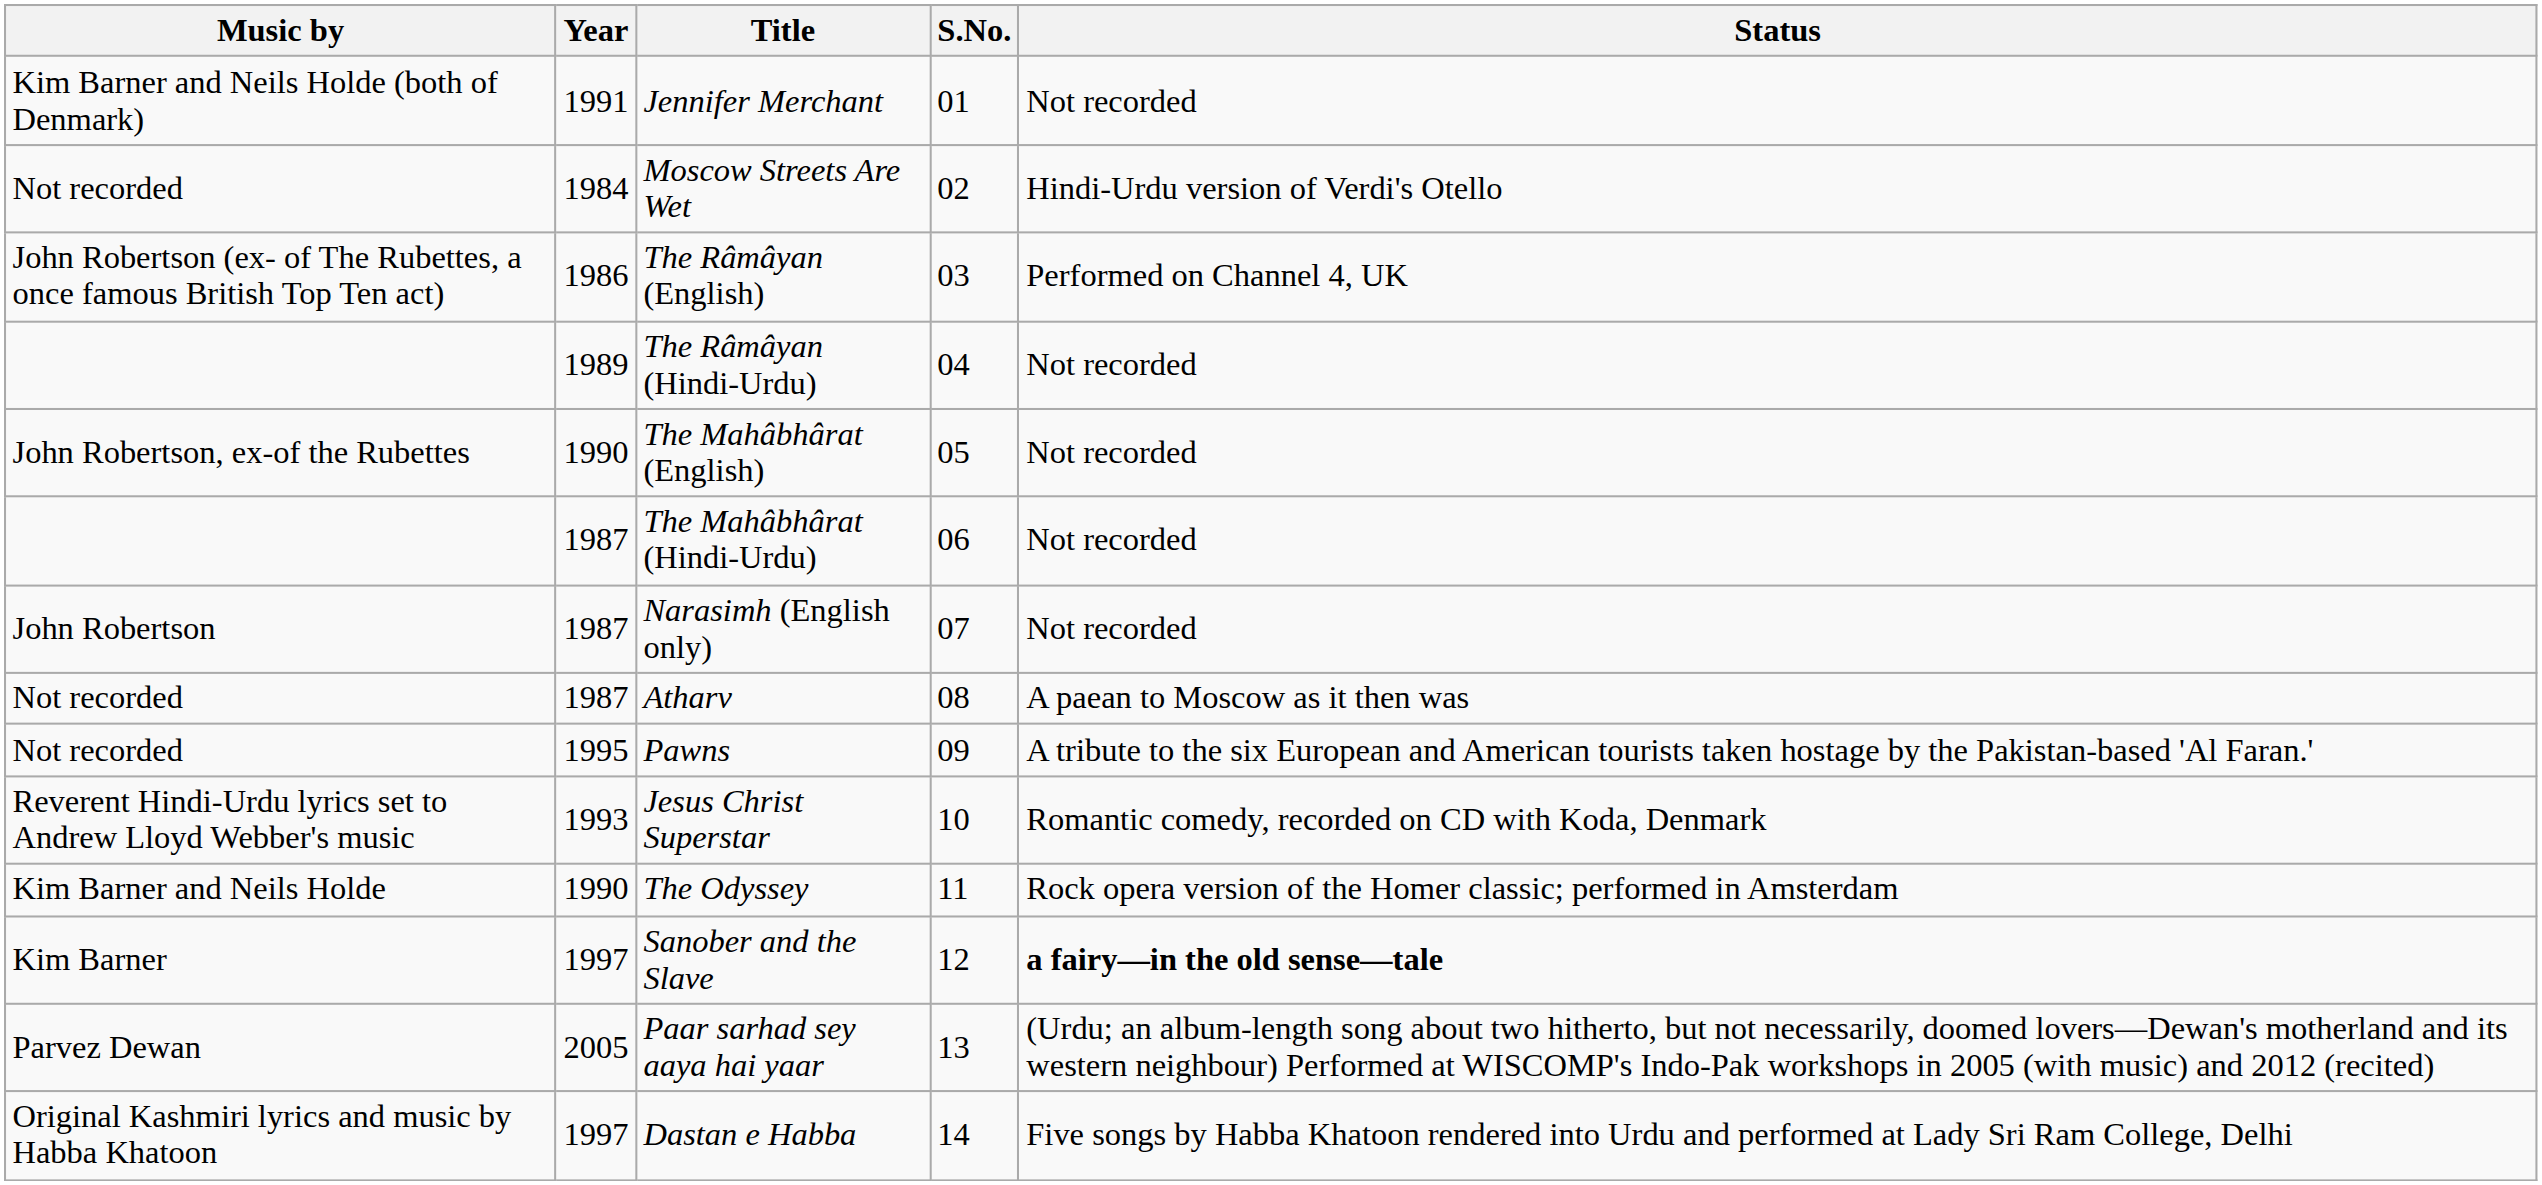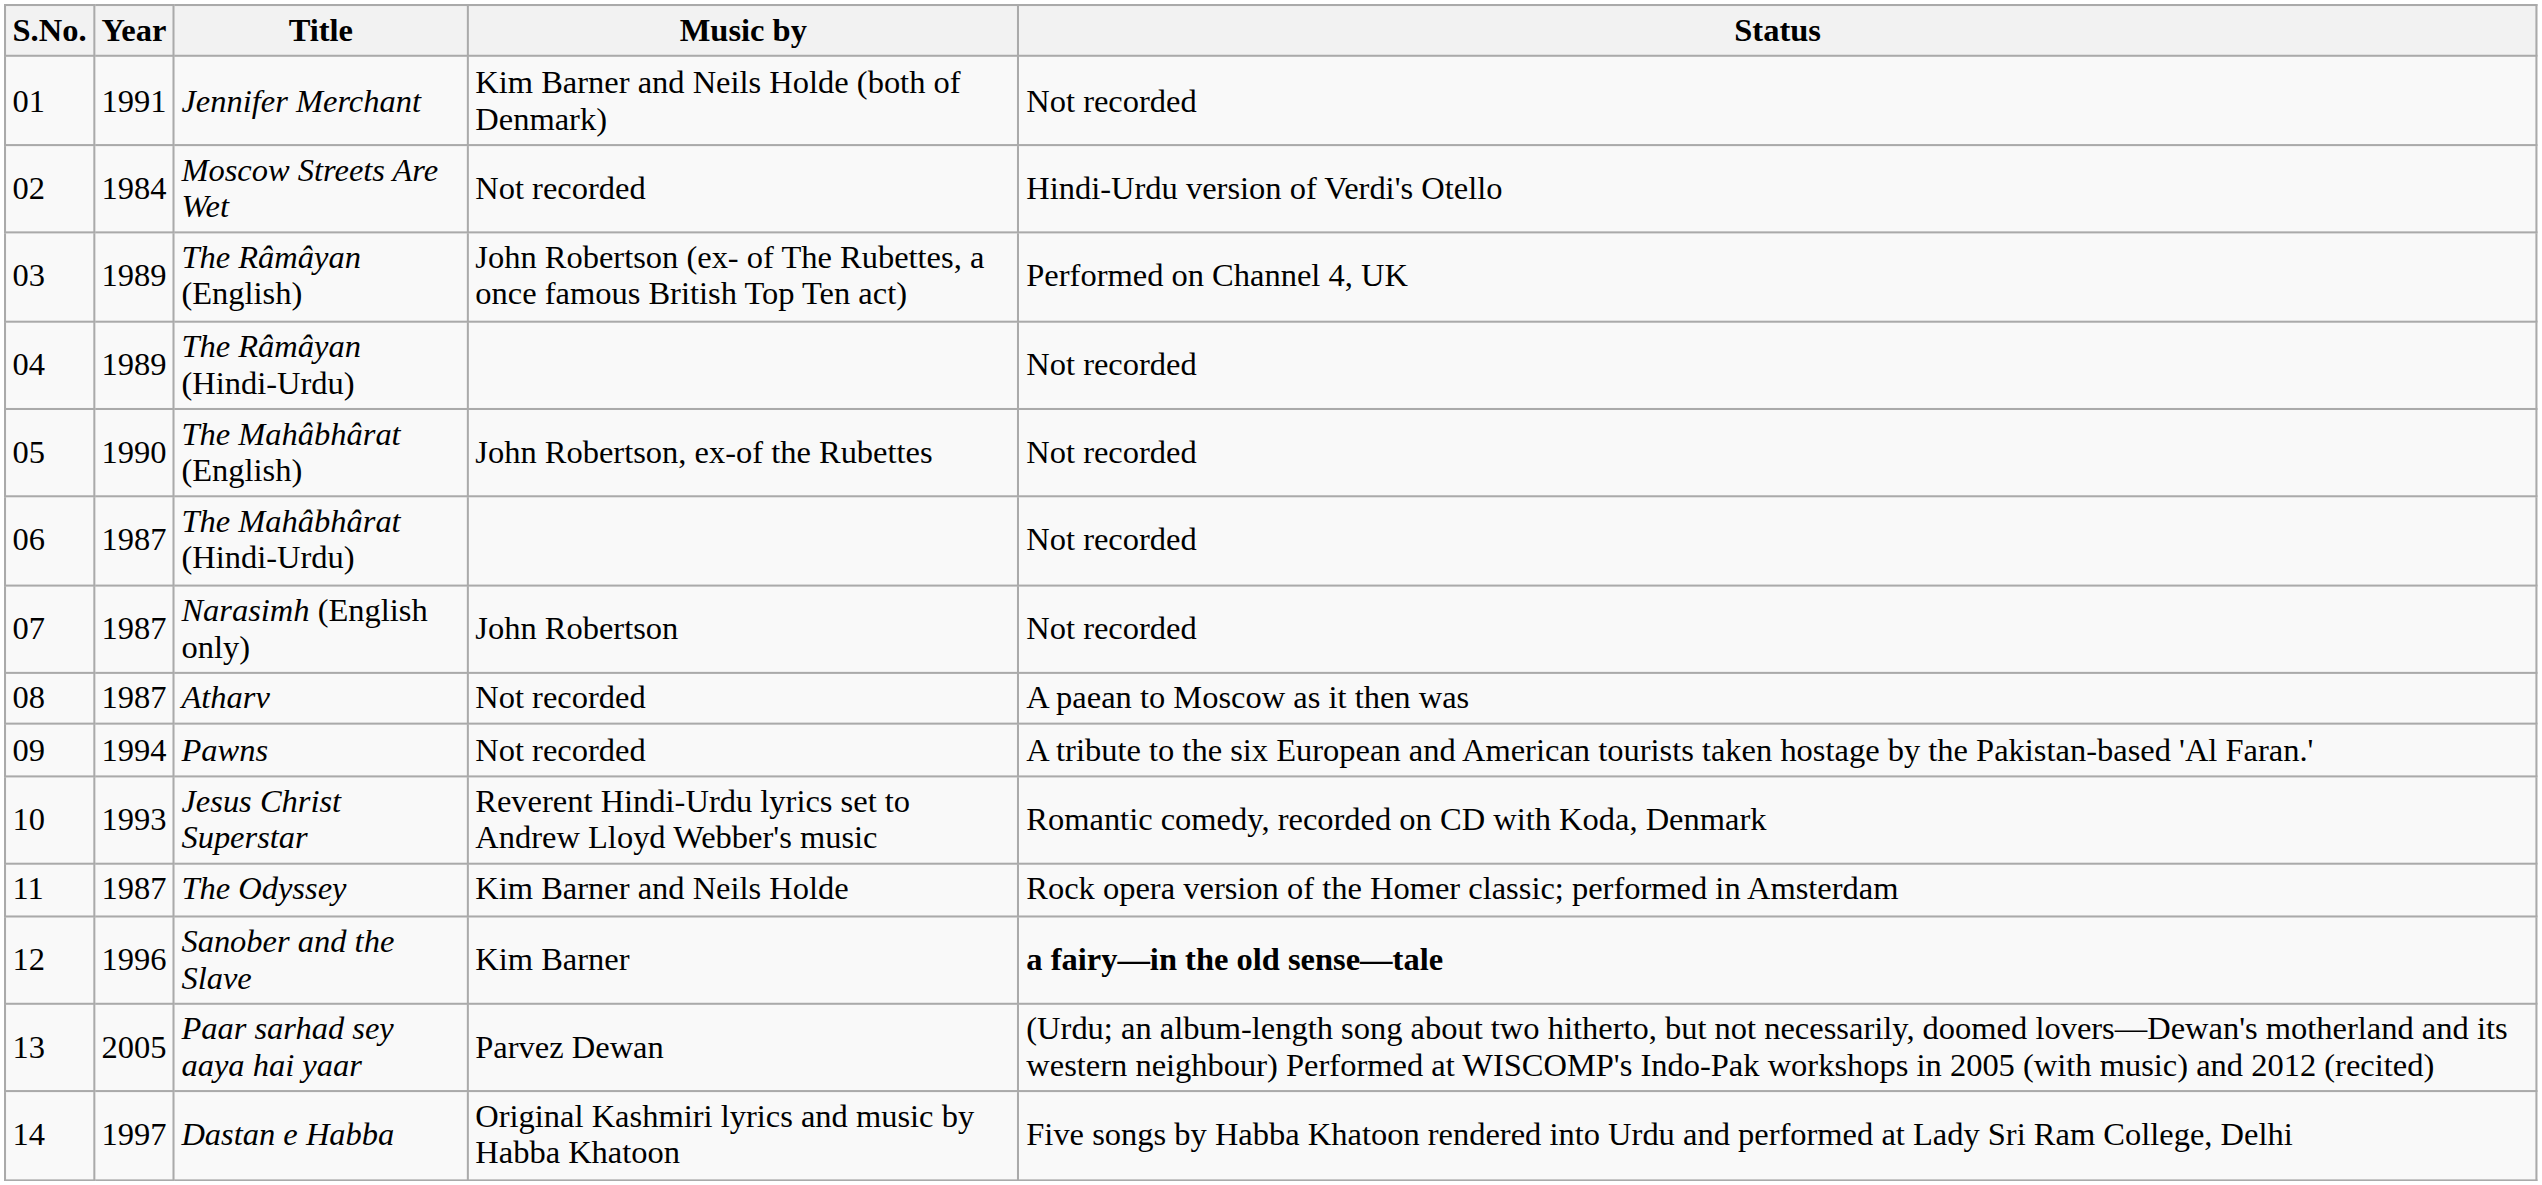columns swapped: S.No. <-> Music by
The Râmâyan (English) | Year: 1986 -> 1989
Pawns | Year: 1995 -> 1994
The Odyssey | Year: 1990 -> 1987
Sanober and the Slave | Year: 1997 -> 1996
